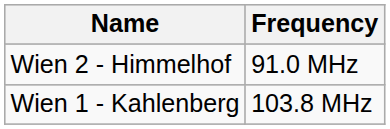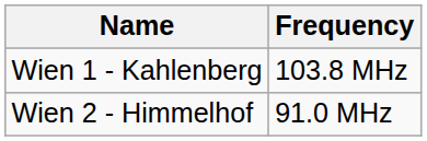rows swapped: Wien 1 - Kahlenberg <-> Wien 2 - Himmelhof
